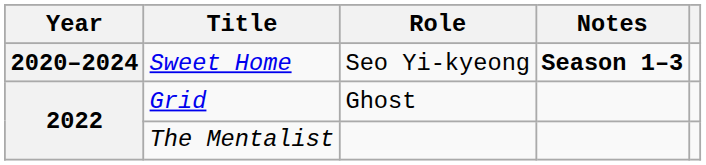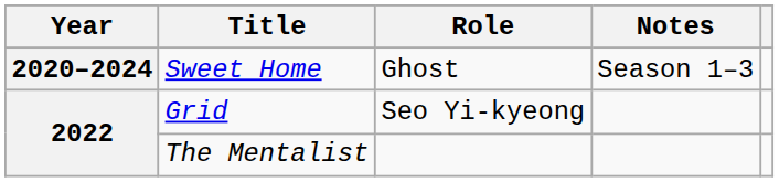Sweet Home | Role: Seo Yi-kyeong -> Ghost
Sweet Home | Notes: bold -> normal
Grid | Role: Ghost -> Seo Yi-kyeong
